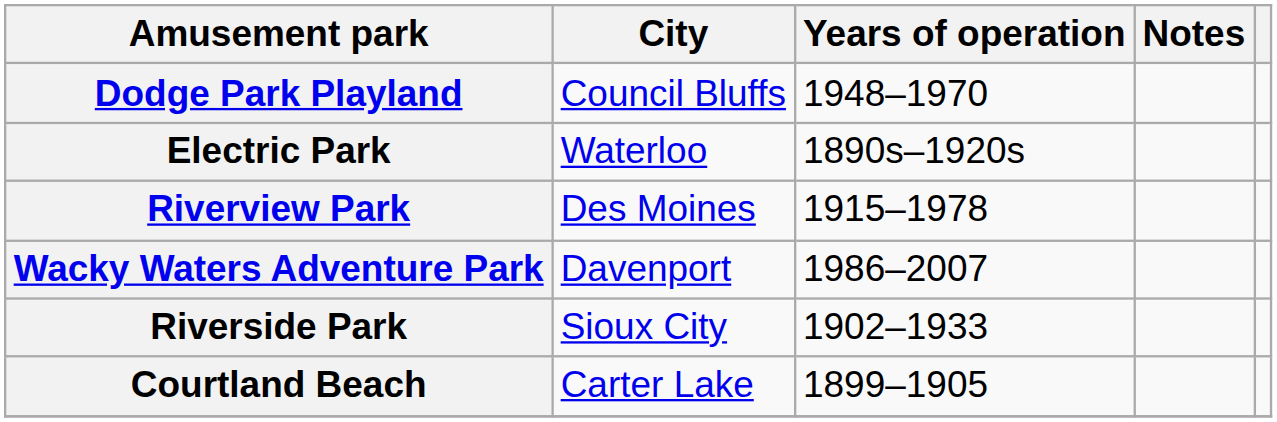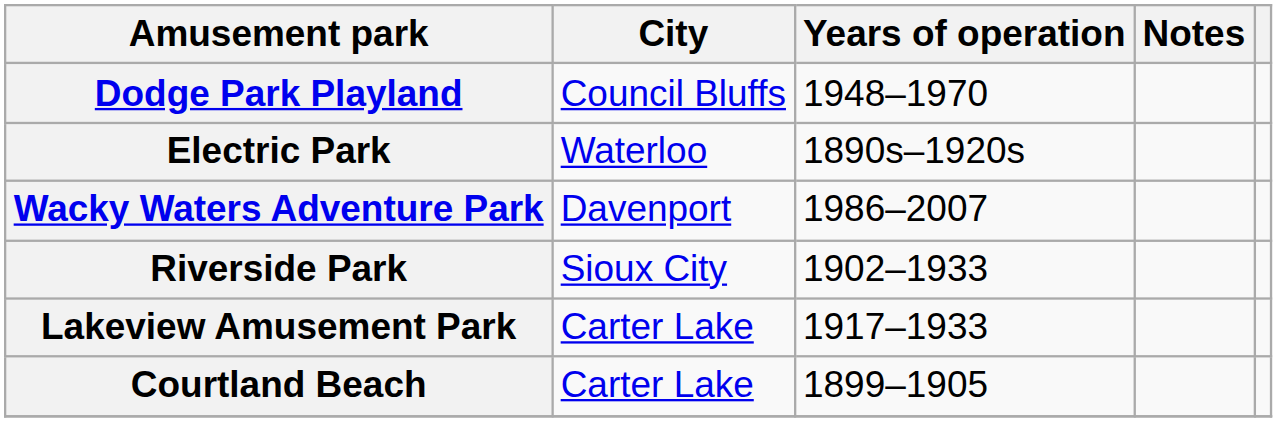- row: Riverview Park | Des Moines | 1915–1978
+ row: Lakeview Amusement Park | Carter Lake | 1917–1933
